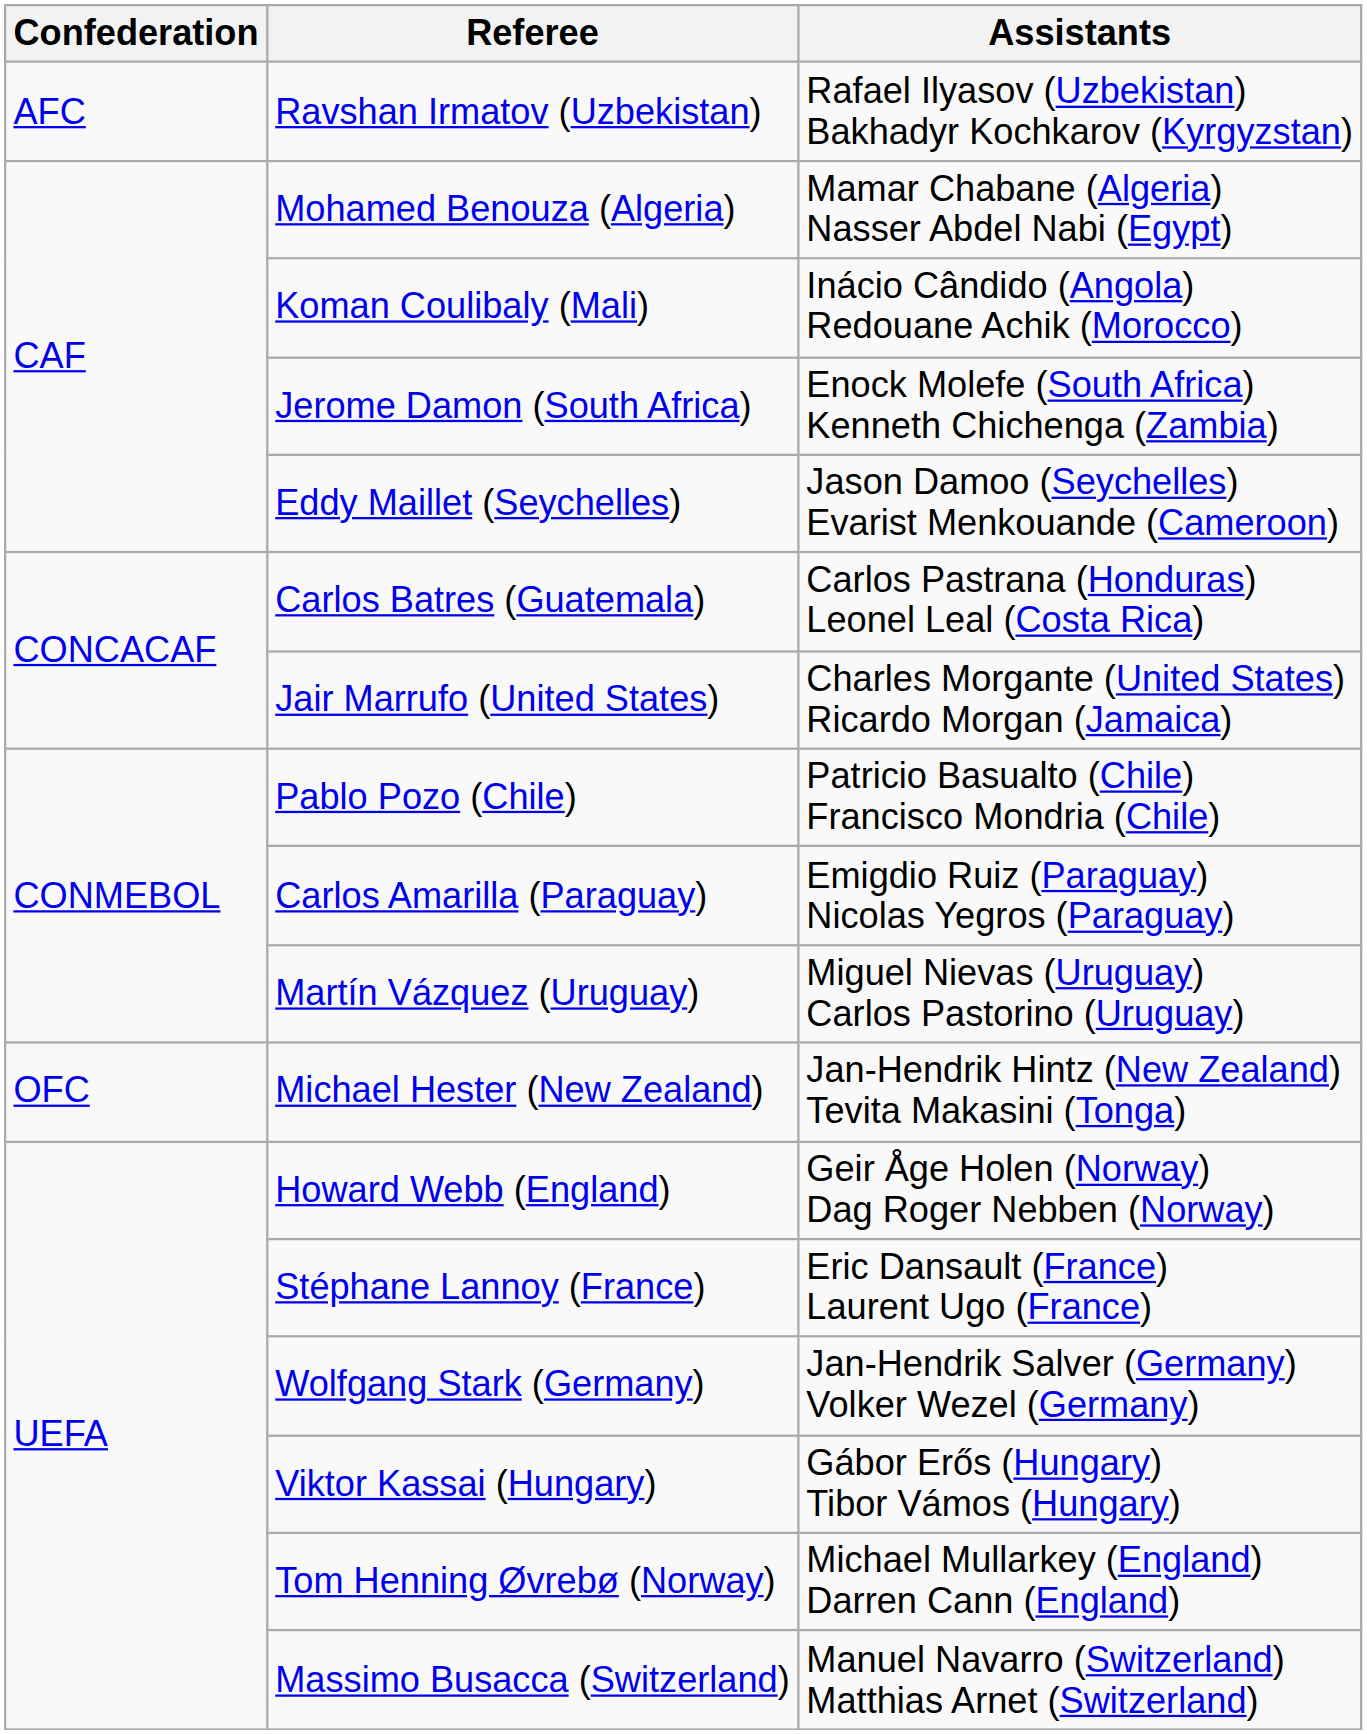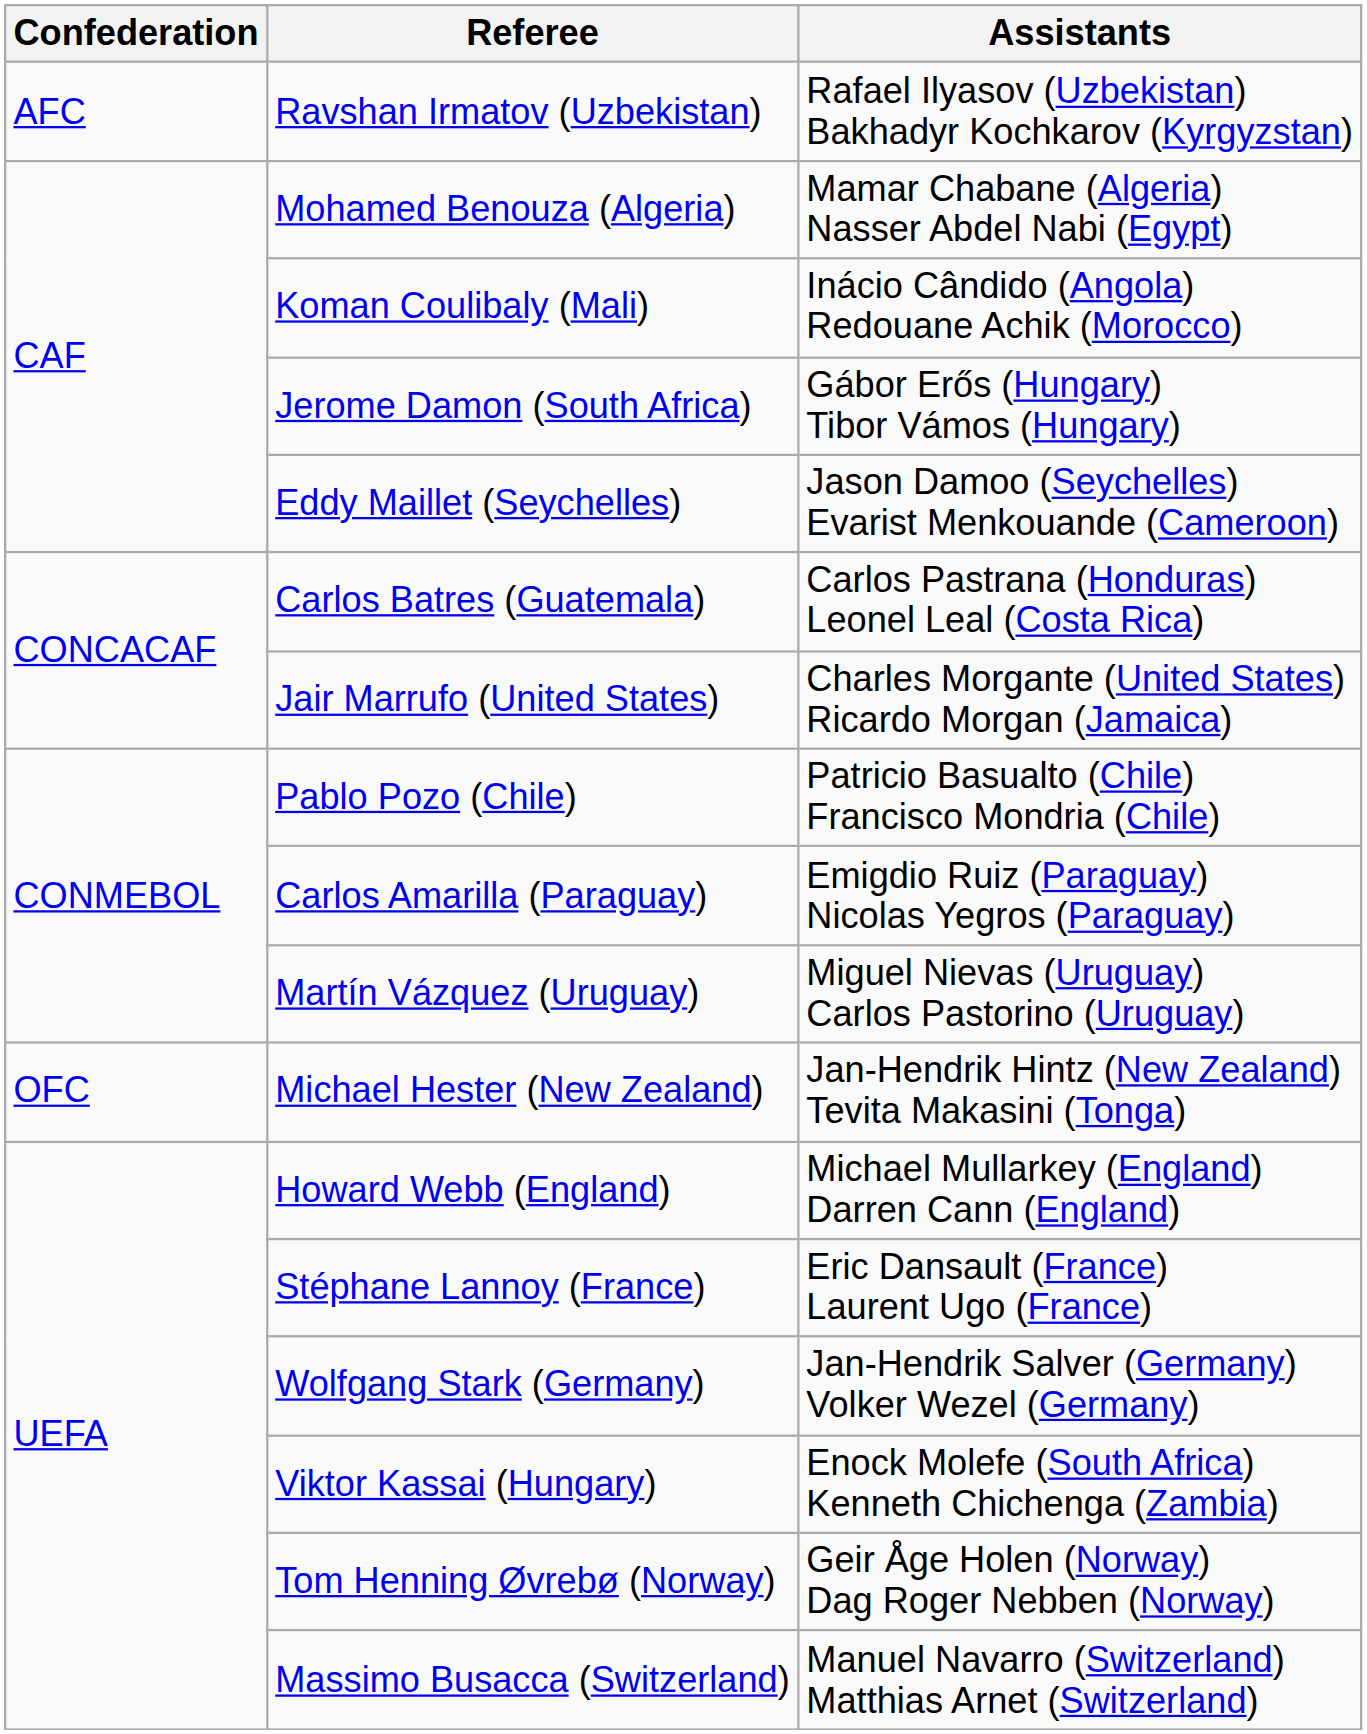Jerome Damon (South Africa) | Assistants: Enock Molefe (South Africa) Kenneth Chichenga (Zambia) -> Gábor Erős (Hungary) Tibor Vámos (Hungary)
Howard Webb (England) | Assistants: Geir Åge Holen (Norway) Dag Roger Nebben (Norway) -> Michael Mullarkey (England) Darren Cann (England)
Viktor Kassai (Hungary) | Assistants: Gábor Erős (Hungary) Tibor Vámos (Hungary) -> Enock Molefe (South Africa) Kenneth Chichenga (Zambia)
Tom Henning Øvrebø (Norway) | Assistants: Michael Mullarkey (England) Darren Cann (England) -> Geir Åge Holen (Norway) Dag Roger Nebben (Norway)
